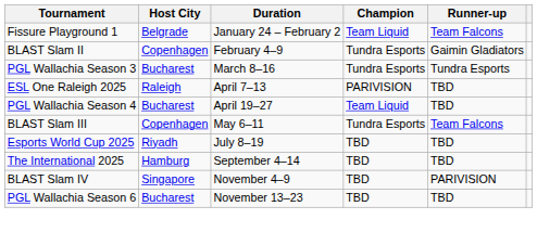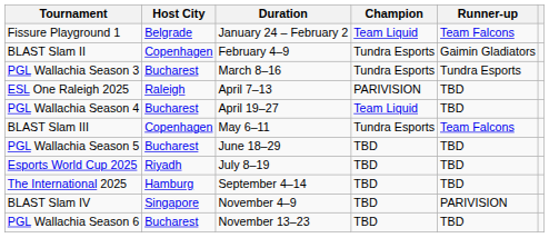+ row: PGL Wallachia Season 5 | Bucharest | June 18–29 | TBD | TBD
